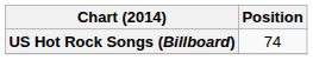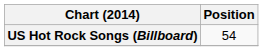US Hot Rock Songs (Billboard) | Position: 74 -> 54
